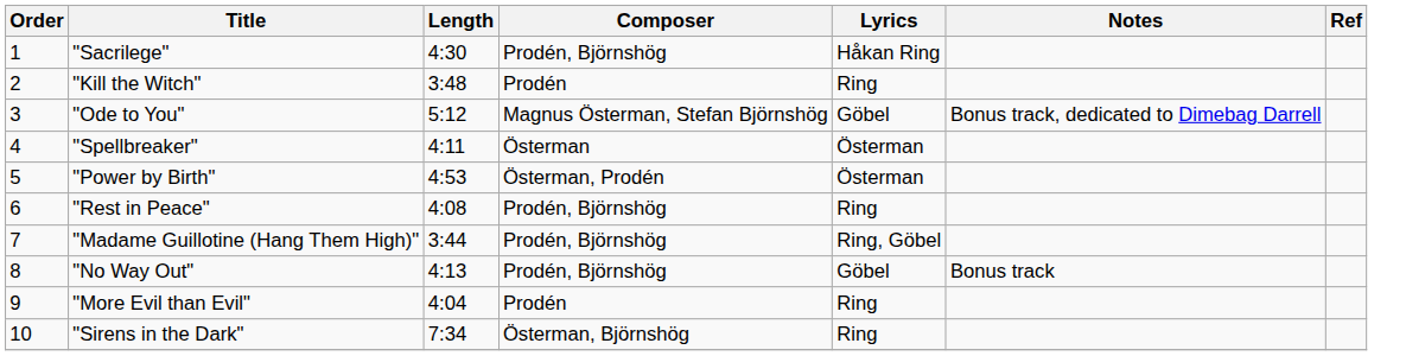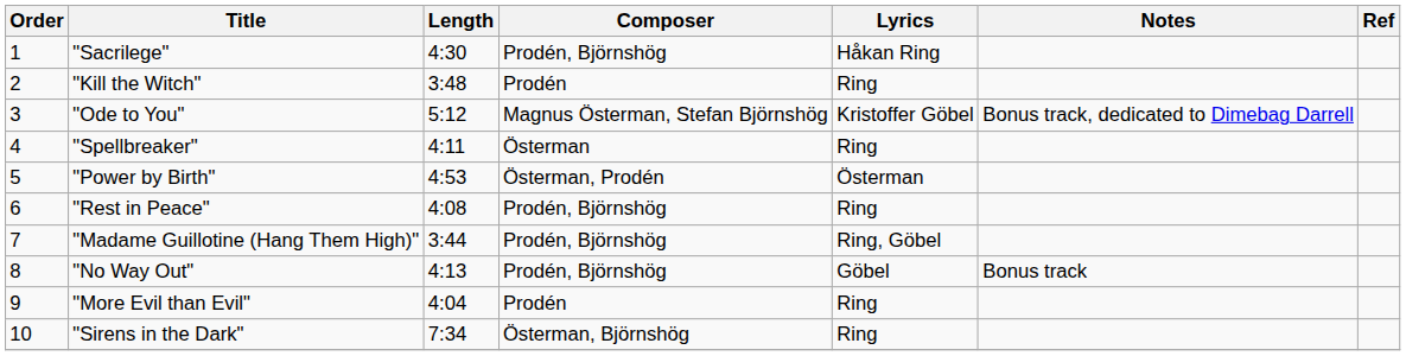"Ode to You" | Lyrics: Göbel -> Kristoffer Göbel
"Spellbreaker" | Lyrics: Österman -> Ring
